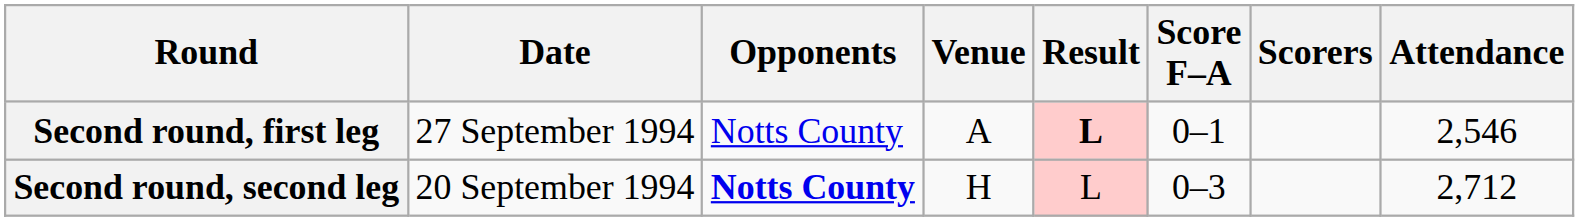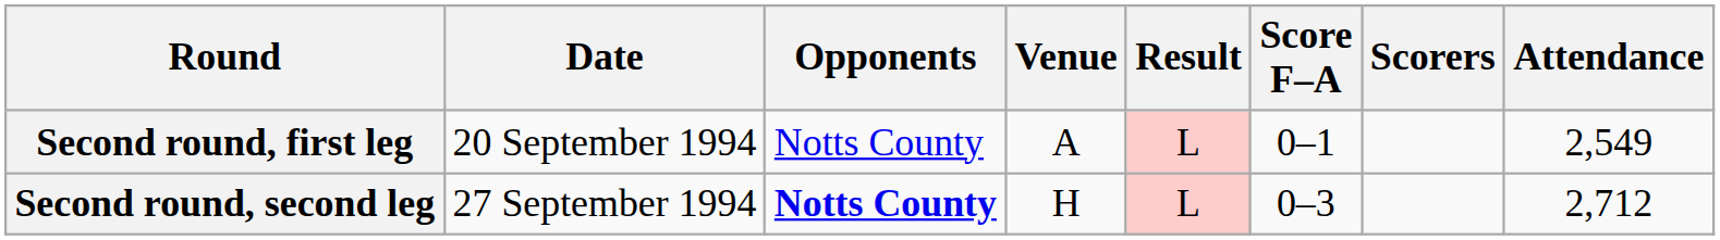Second round, first leg | Date: 27 September 1994 -> 20 September 1994
Second round, first leg | Result: bold -> normal
Second round, first leg | Attendance: 2,546 -> 2,549
Second round, second leg | Date: 20 September 1994 -> 27 September 1994
